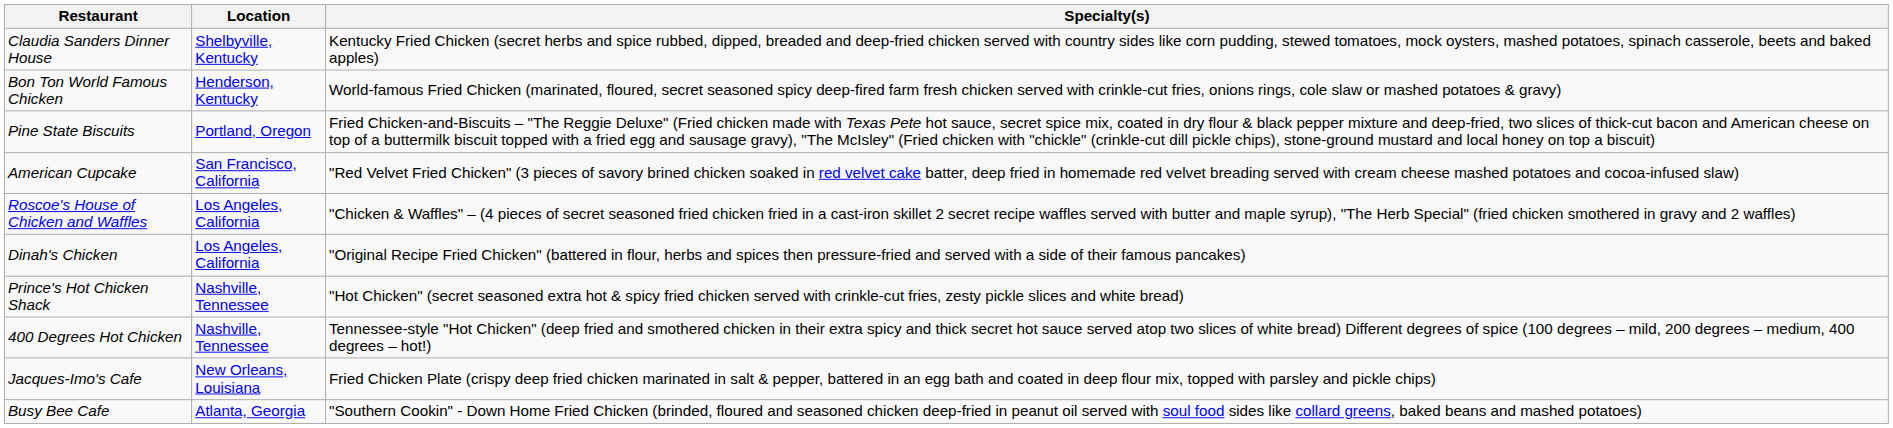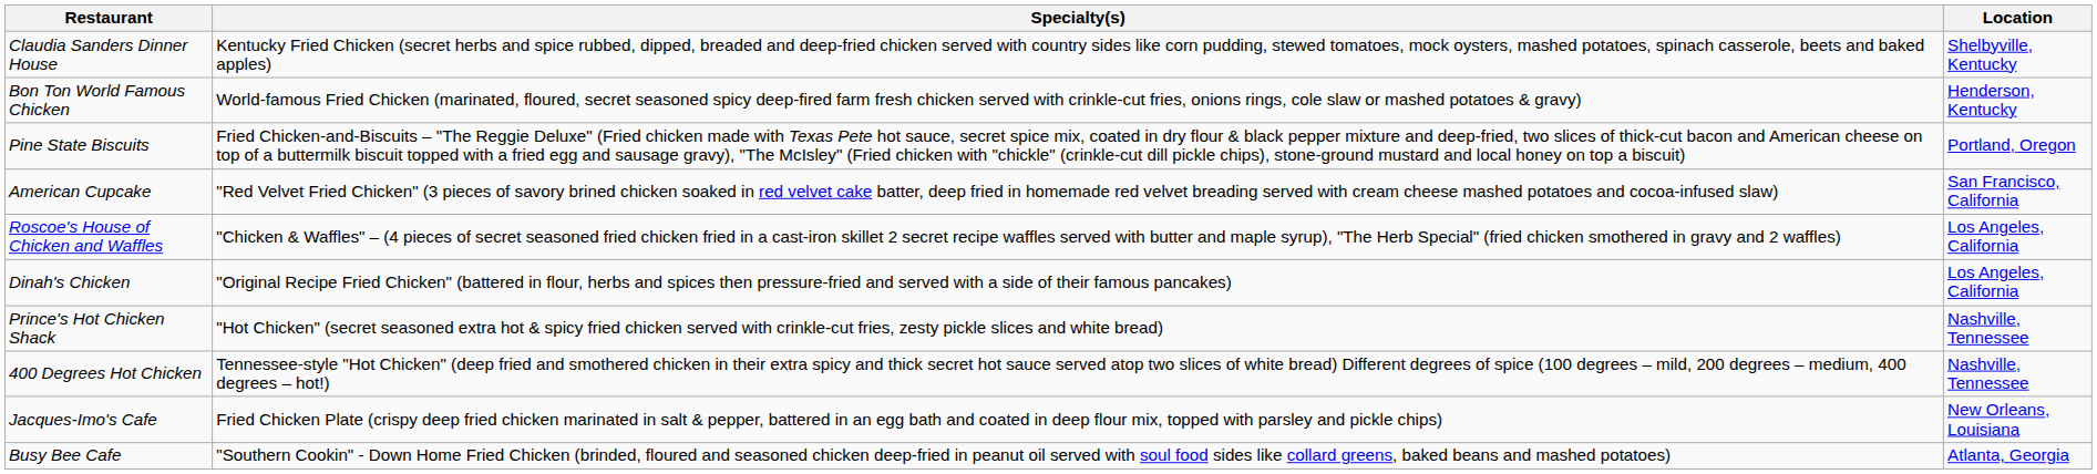columns swapped: Location <-> Specialty(s)
